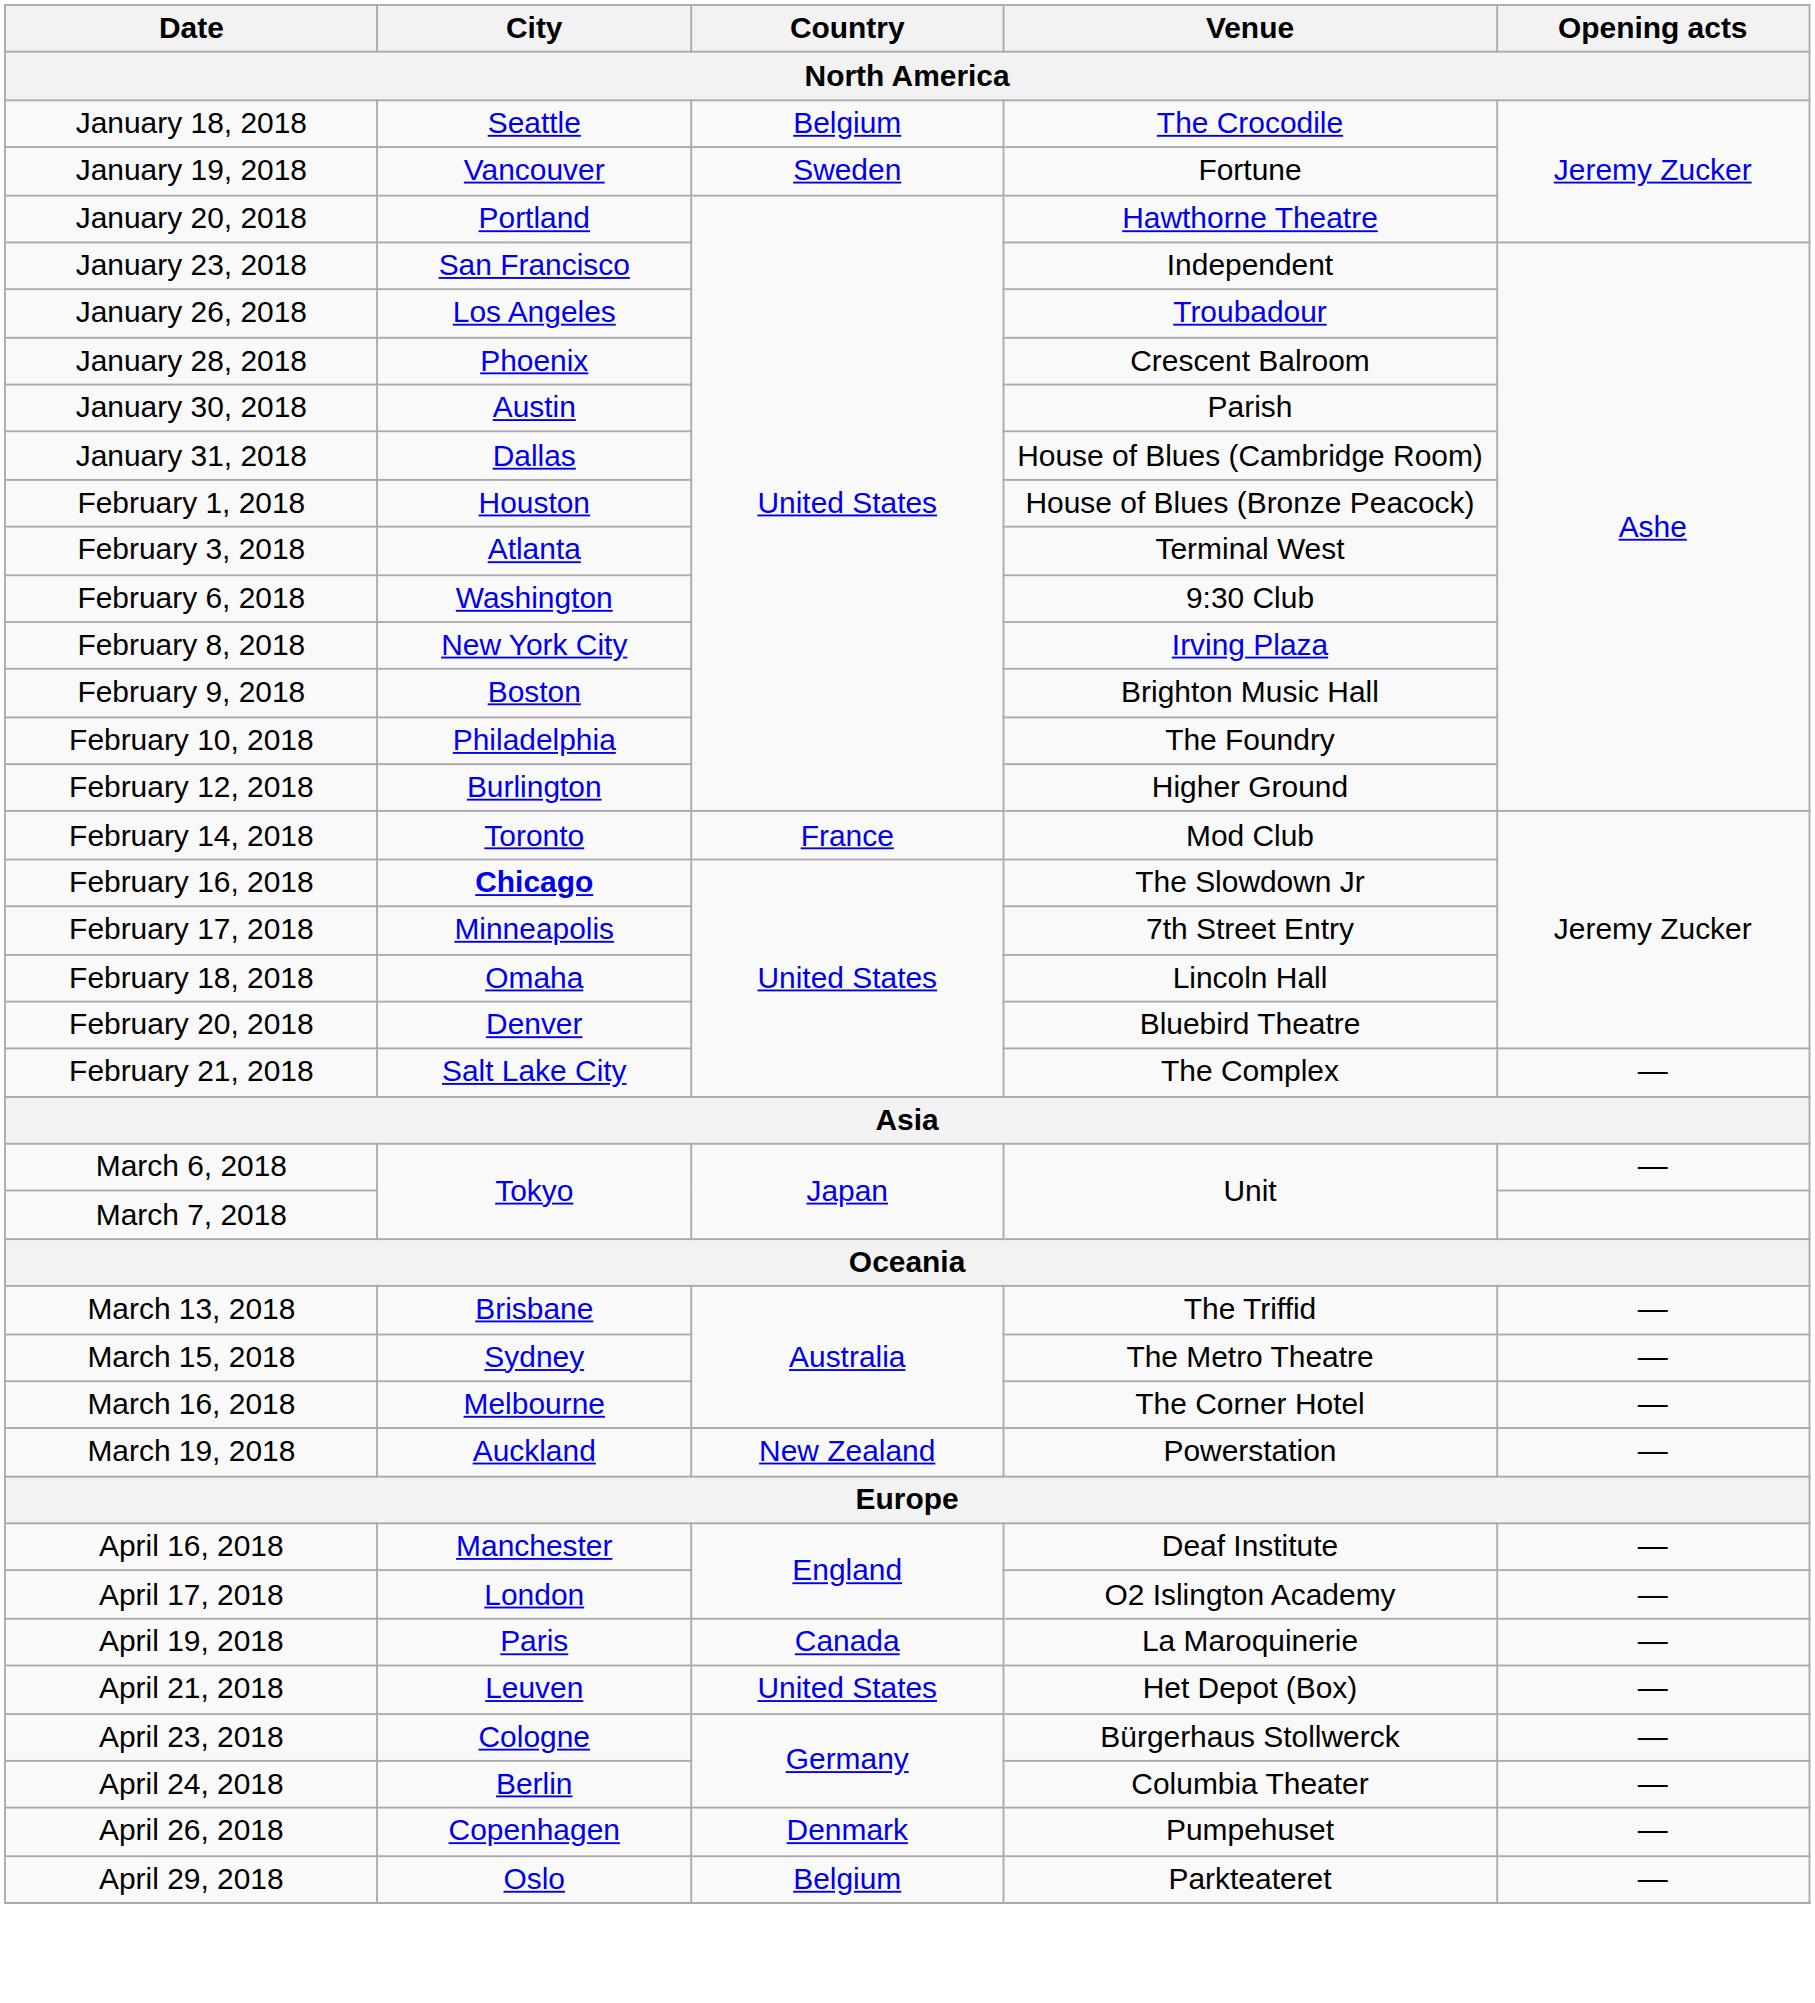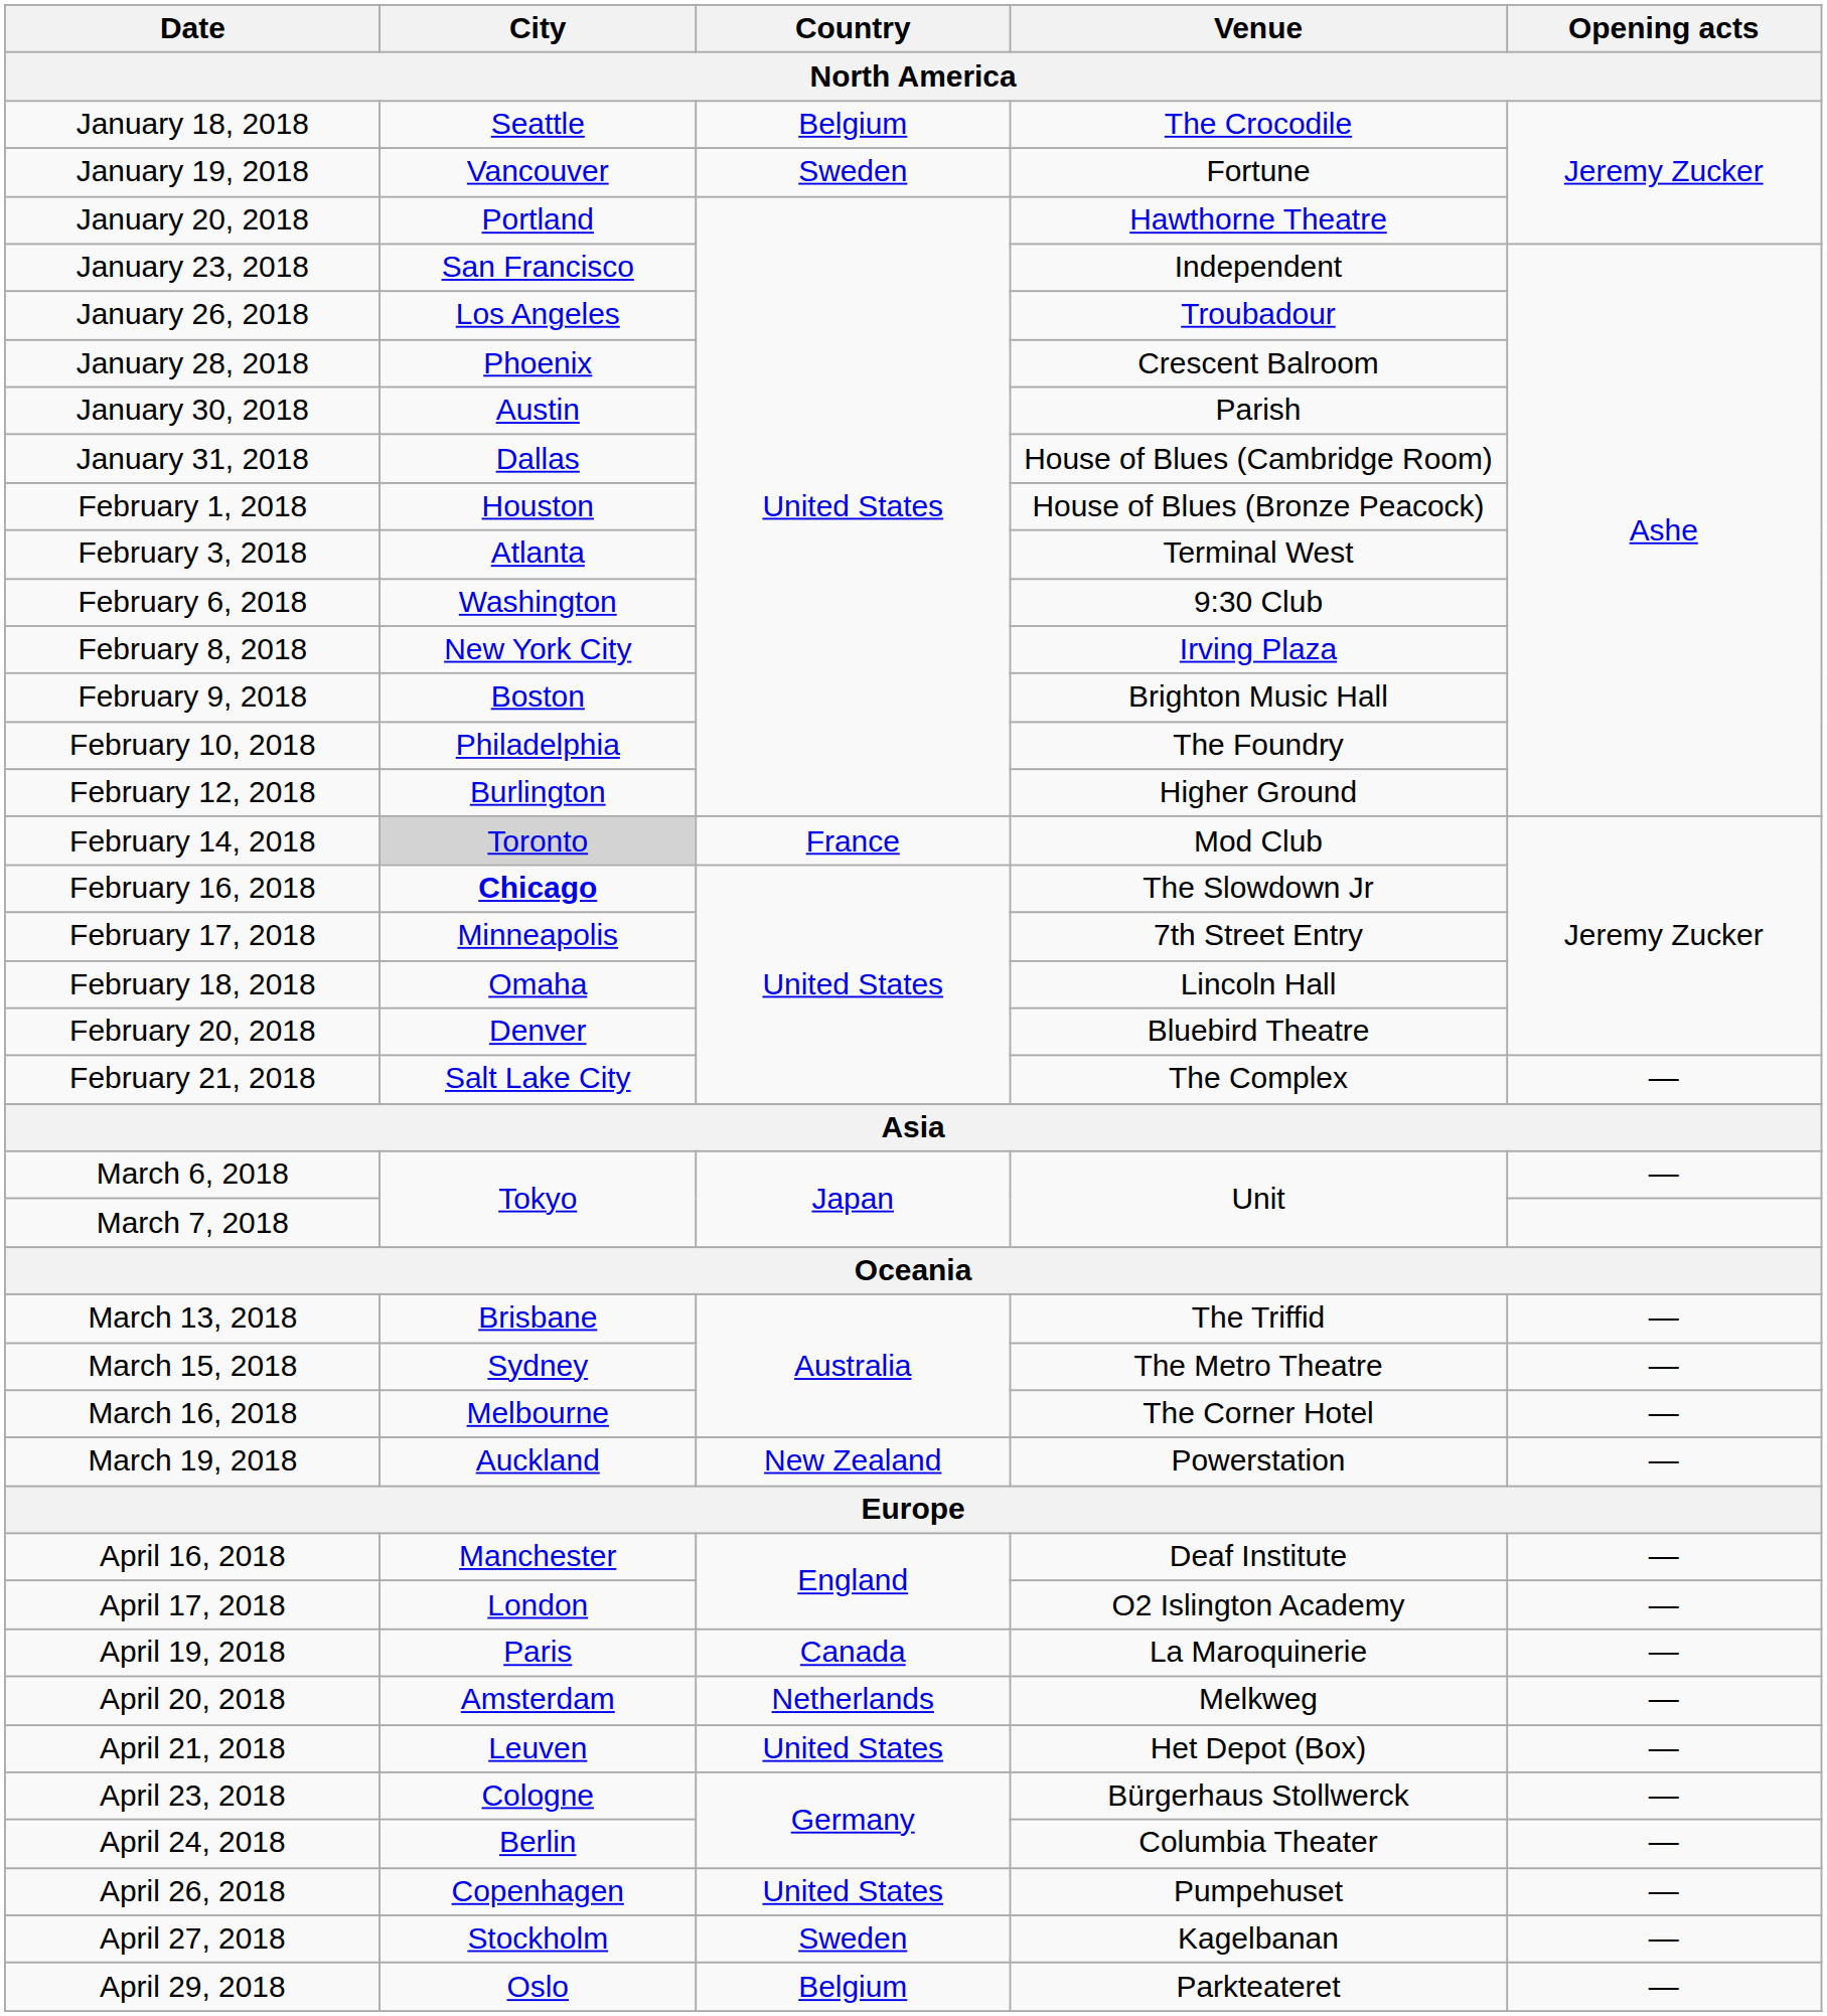February 14, 2018 | City: no background -> lightgrey background
+ row: April 20, 2018 | Amsterdam | Netherlands | Melkweg | —
April 26, 2018 | Country: Denmark -> United States
+ row: April 27, 2018 | Stockholm | Sweden | Kagelbanan | —
